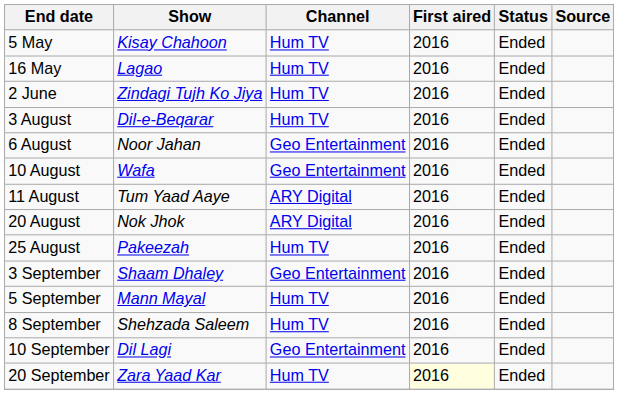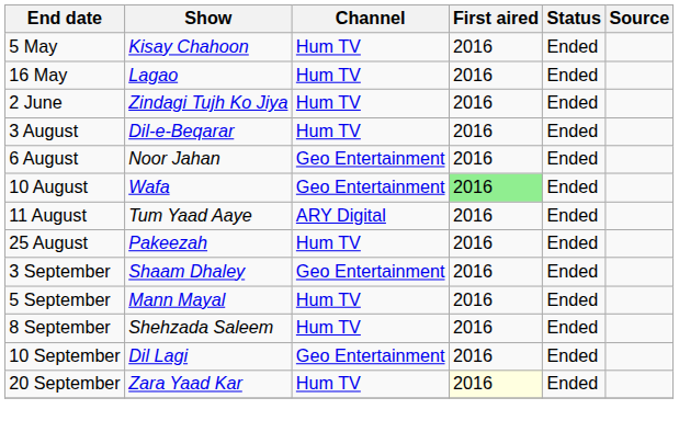10 August | First aired: no background -> lightgreen background
- row: 20 August | Nok Jhok | ARY Digital | 2016 | Ended
